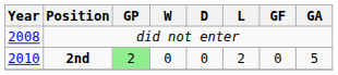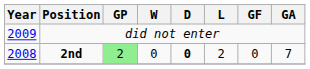did not enter | Year: 2008 -> 2009
2nd | Year: 2010 -> 2008
2nd | D: normal -> bold
2nd | GA: 5 -> 7
